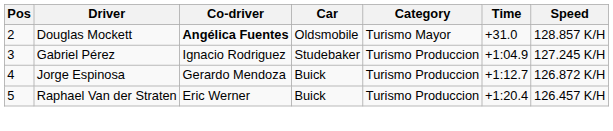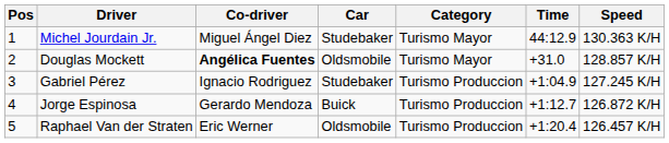+ row: 1 | Michel Jourdain Jr. | Miguel Ángel Diez | Studebaker | Turismo Mayor | 44:12.9 | 130.363 K/H
Raphael Van der Straten | Car: Buick -> Oldsmobile
